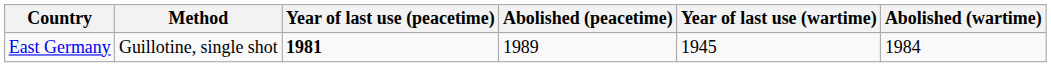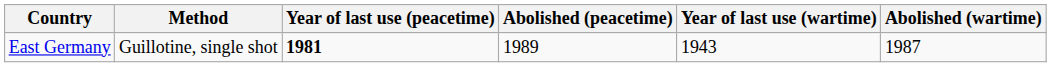East Germany | Year of last use (wartime): 1945 -> 1943
East Germany | Abolished (wartime): 1984 -> 1987
